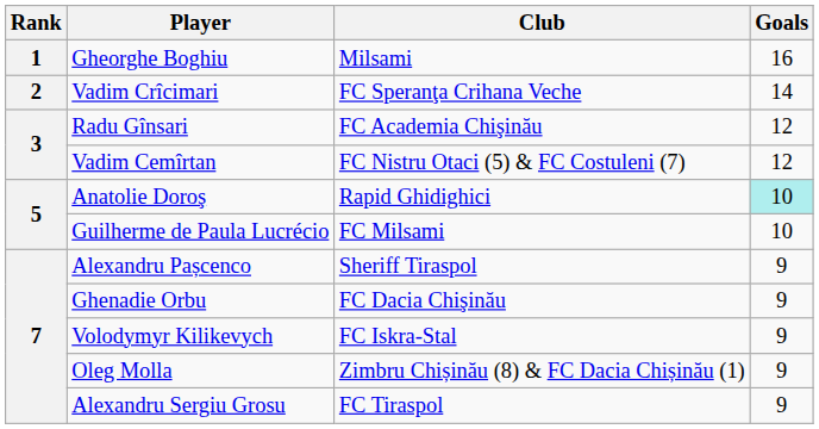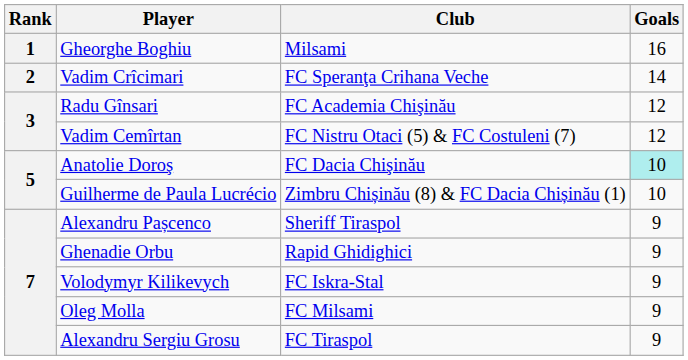Anatolie Doroş | Club: Rapid Ghidighici -> FC Dacia Chişinău
Guilherme de Paula Lucrécio | Club: FC Milsami -> Zimbru Chișinău (8) & FC Dacia Chișinău (1)
Ghenadie Orbu | Club: FC Dacia Chişinău -> Rapid Ghidighici
Oleg Molla | Club: Zimbru Chișinău (8) & FC Dacia Chișinău (1) -> FC Milsami
